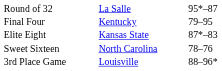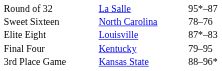rows swapped: Sweet Sixteen <-> Final Four
Elite Eight | column 2: Kansas State -> Louisville
3rd Place Game | column 2: Louisville -> Kansas State
